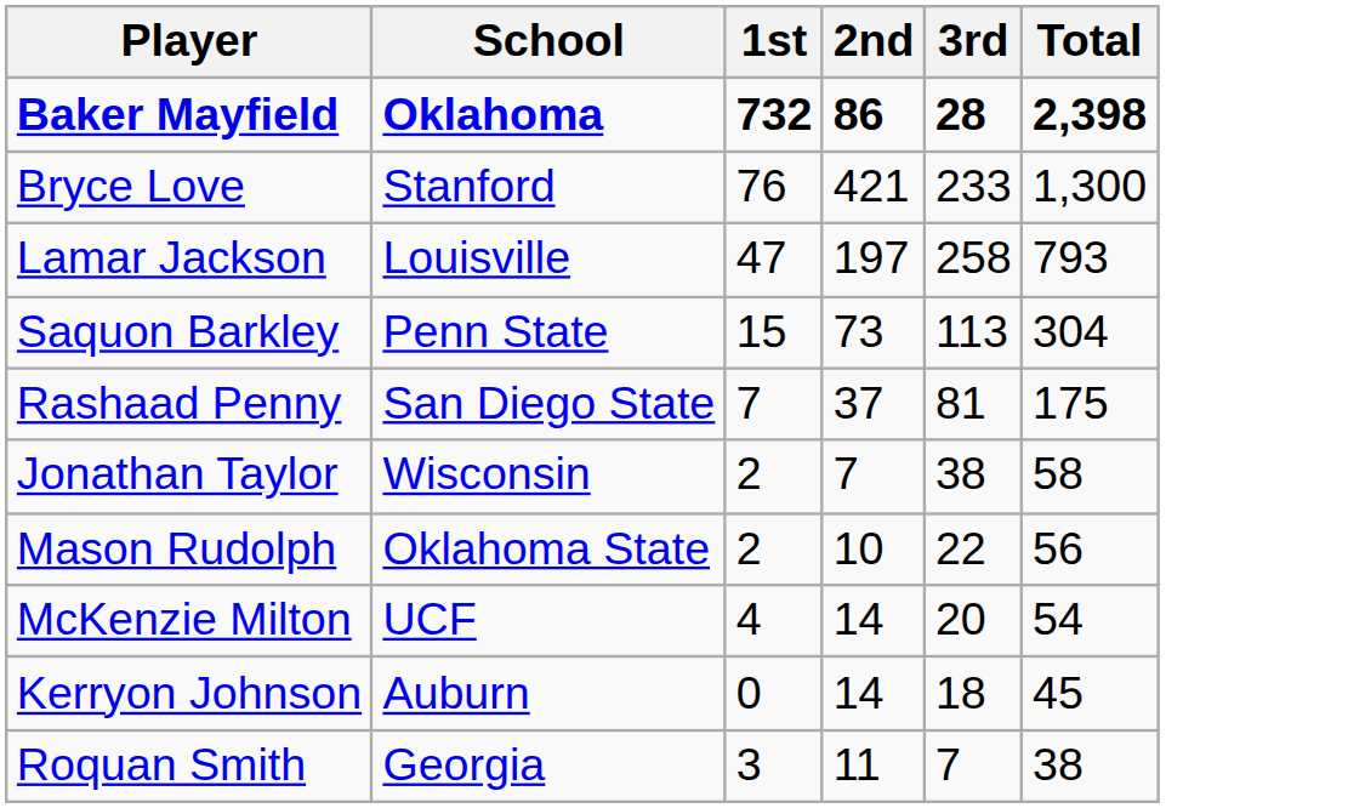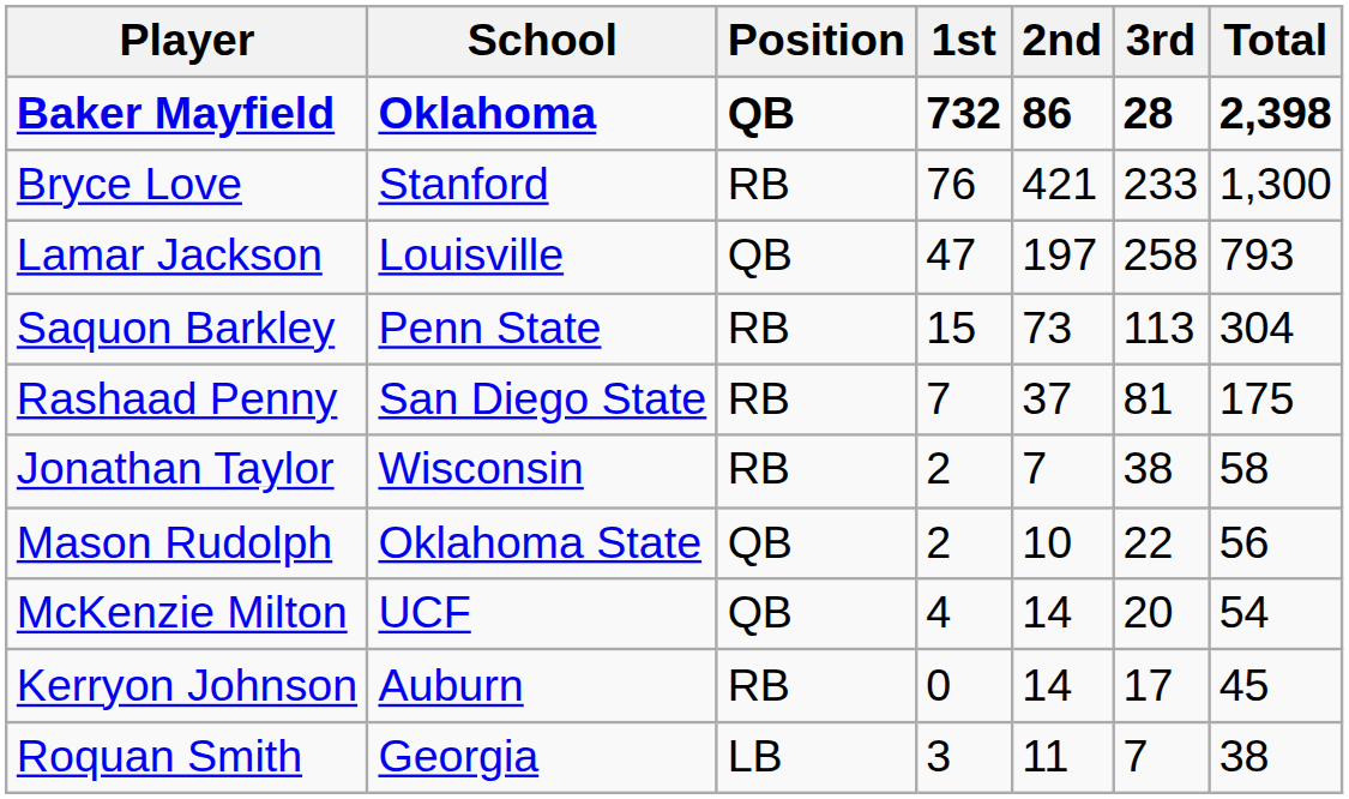+ column: Position | QB | RB | QB | RB | RB | RB | QB | QB | RB | LB
Kerryon Johnson | 3rd: 18 -> 17
